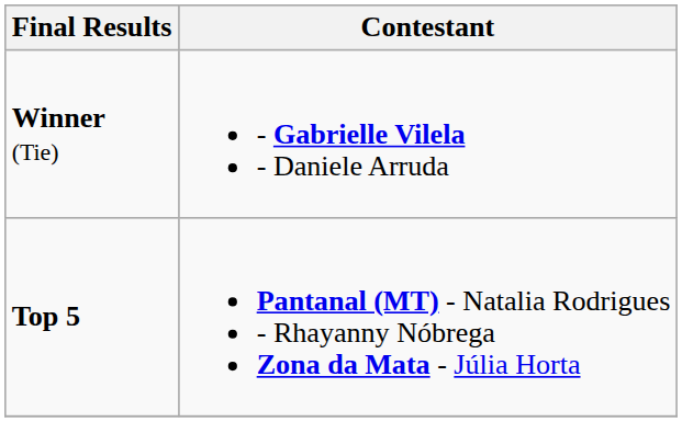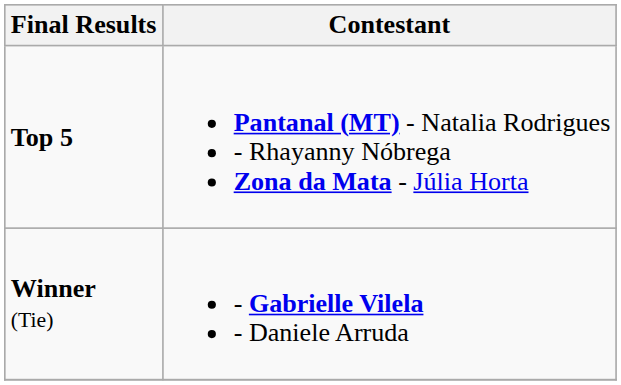rows swapped: Winner (Tie) <-> Top 5
